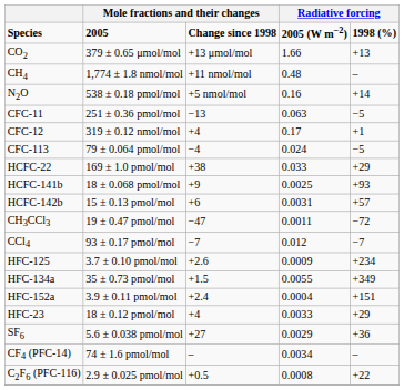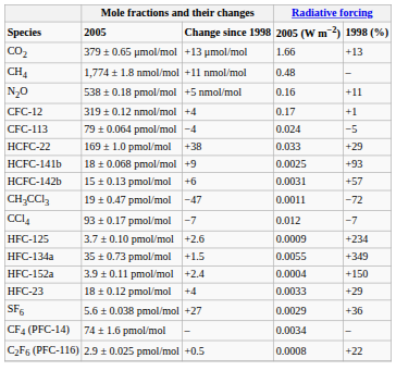N2O | column 5: +14 -> +11
- row: CFC-11 | 251 ± 0.36 pmol/mol | −13 | 0.063 | −5
HFC-152a | column 5: +151 -> +150
